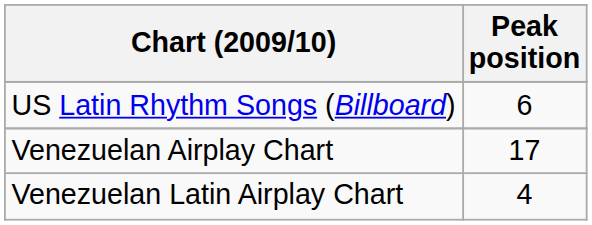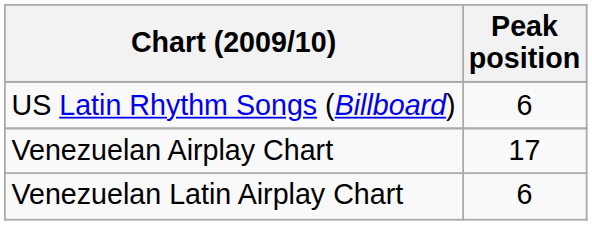Venezuelan Latin Airplay Chart | Peak position: 4 -> 6
